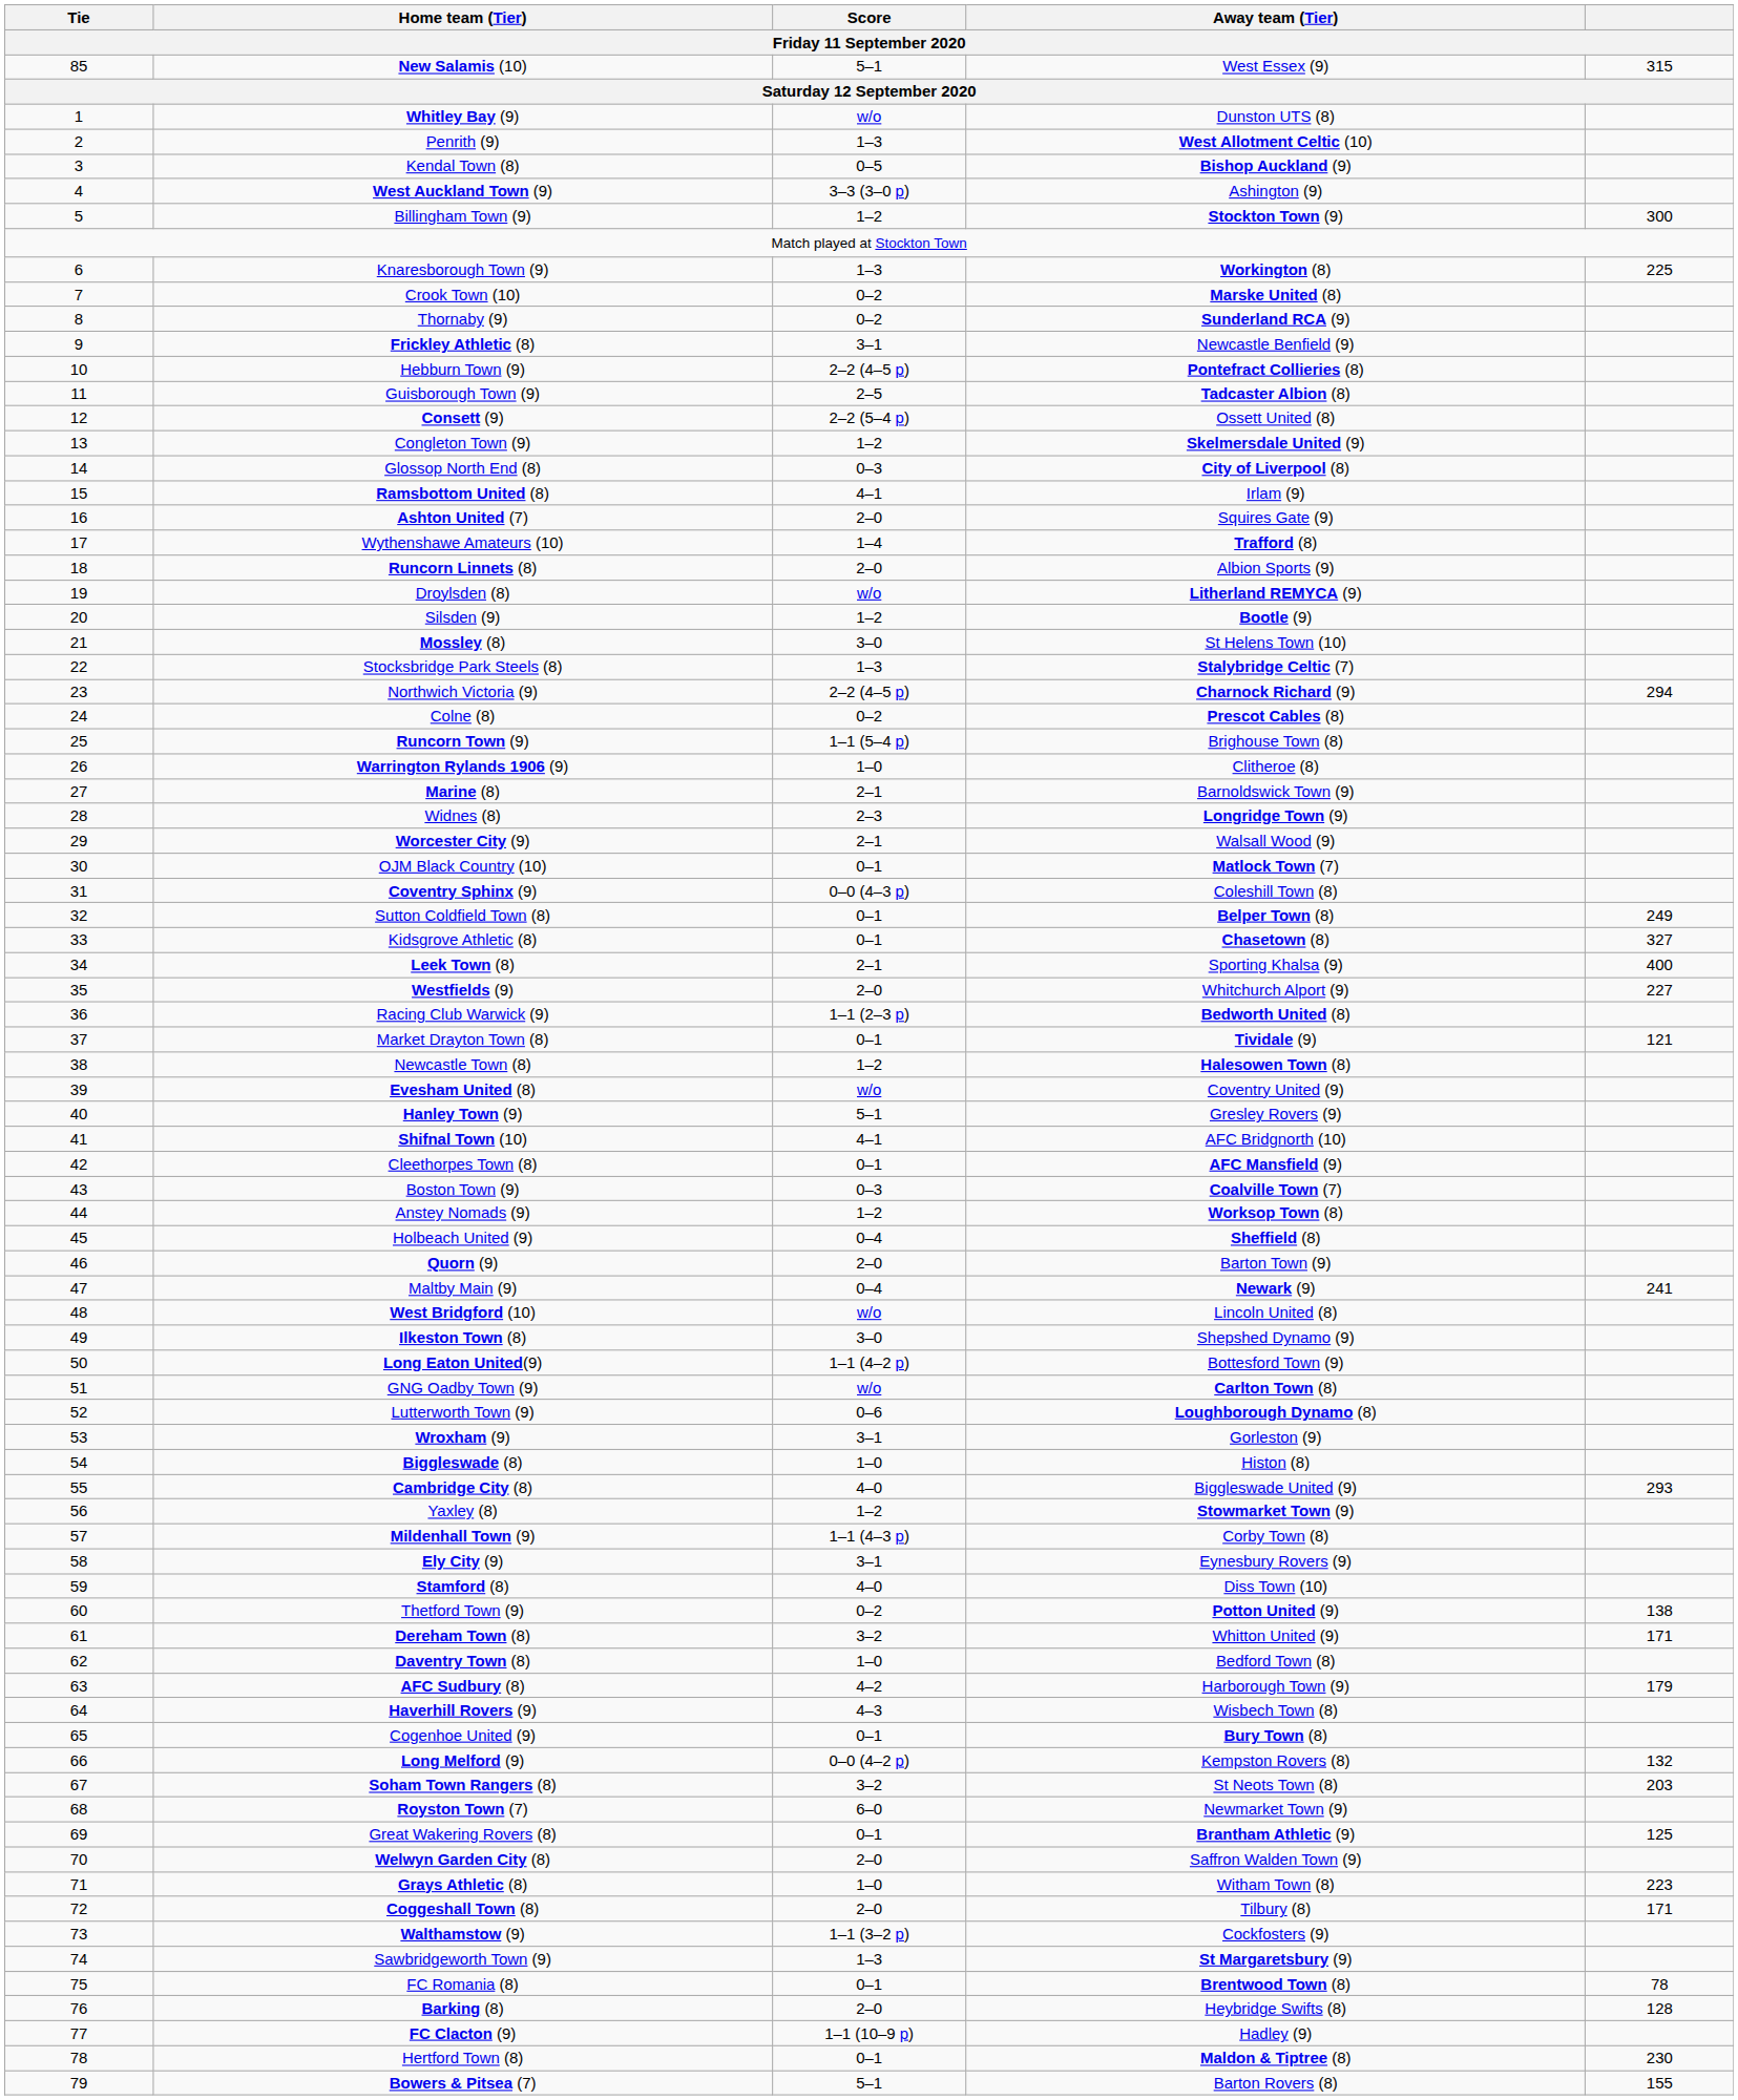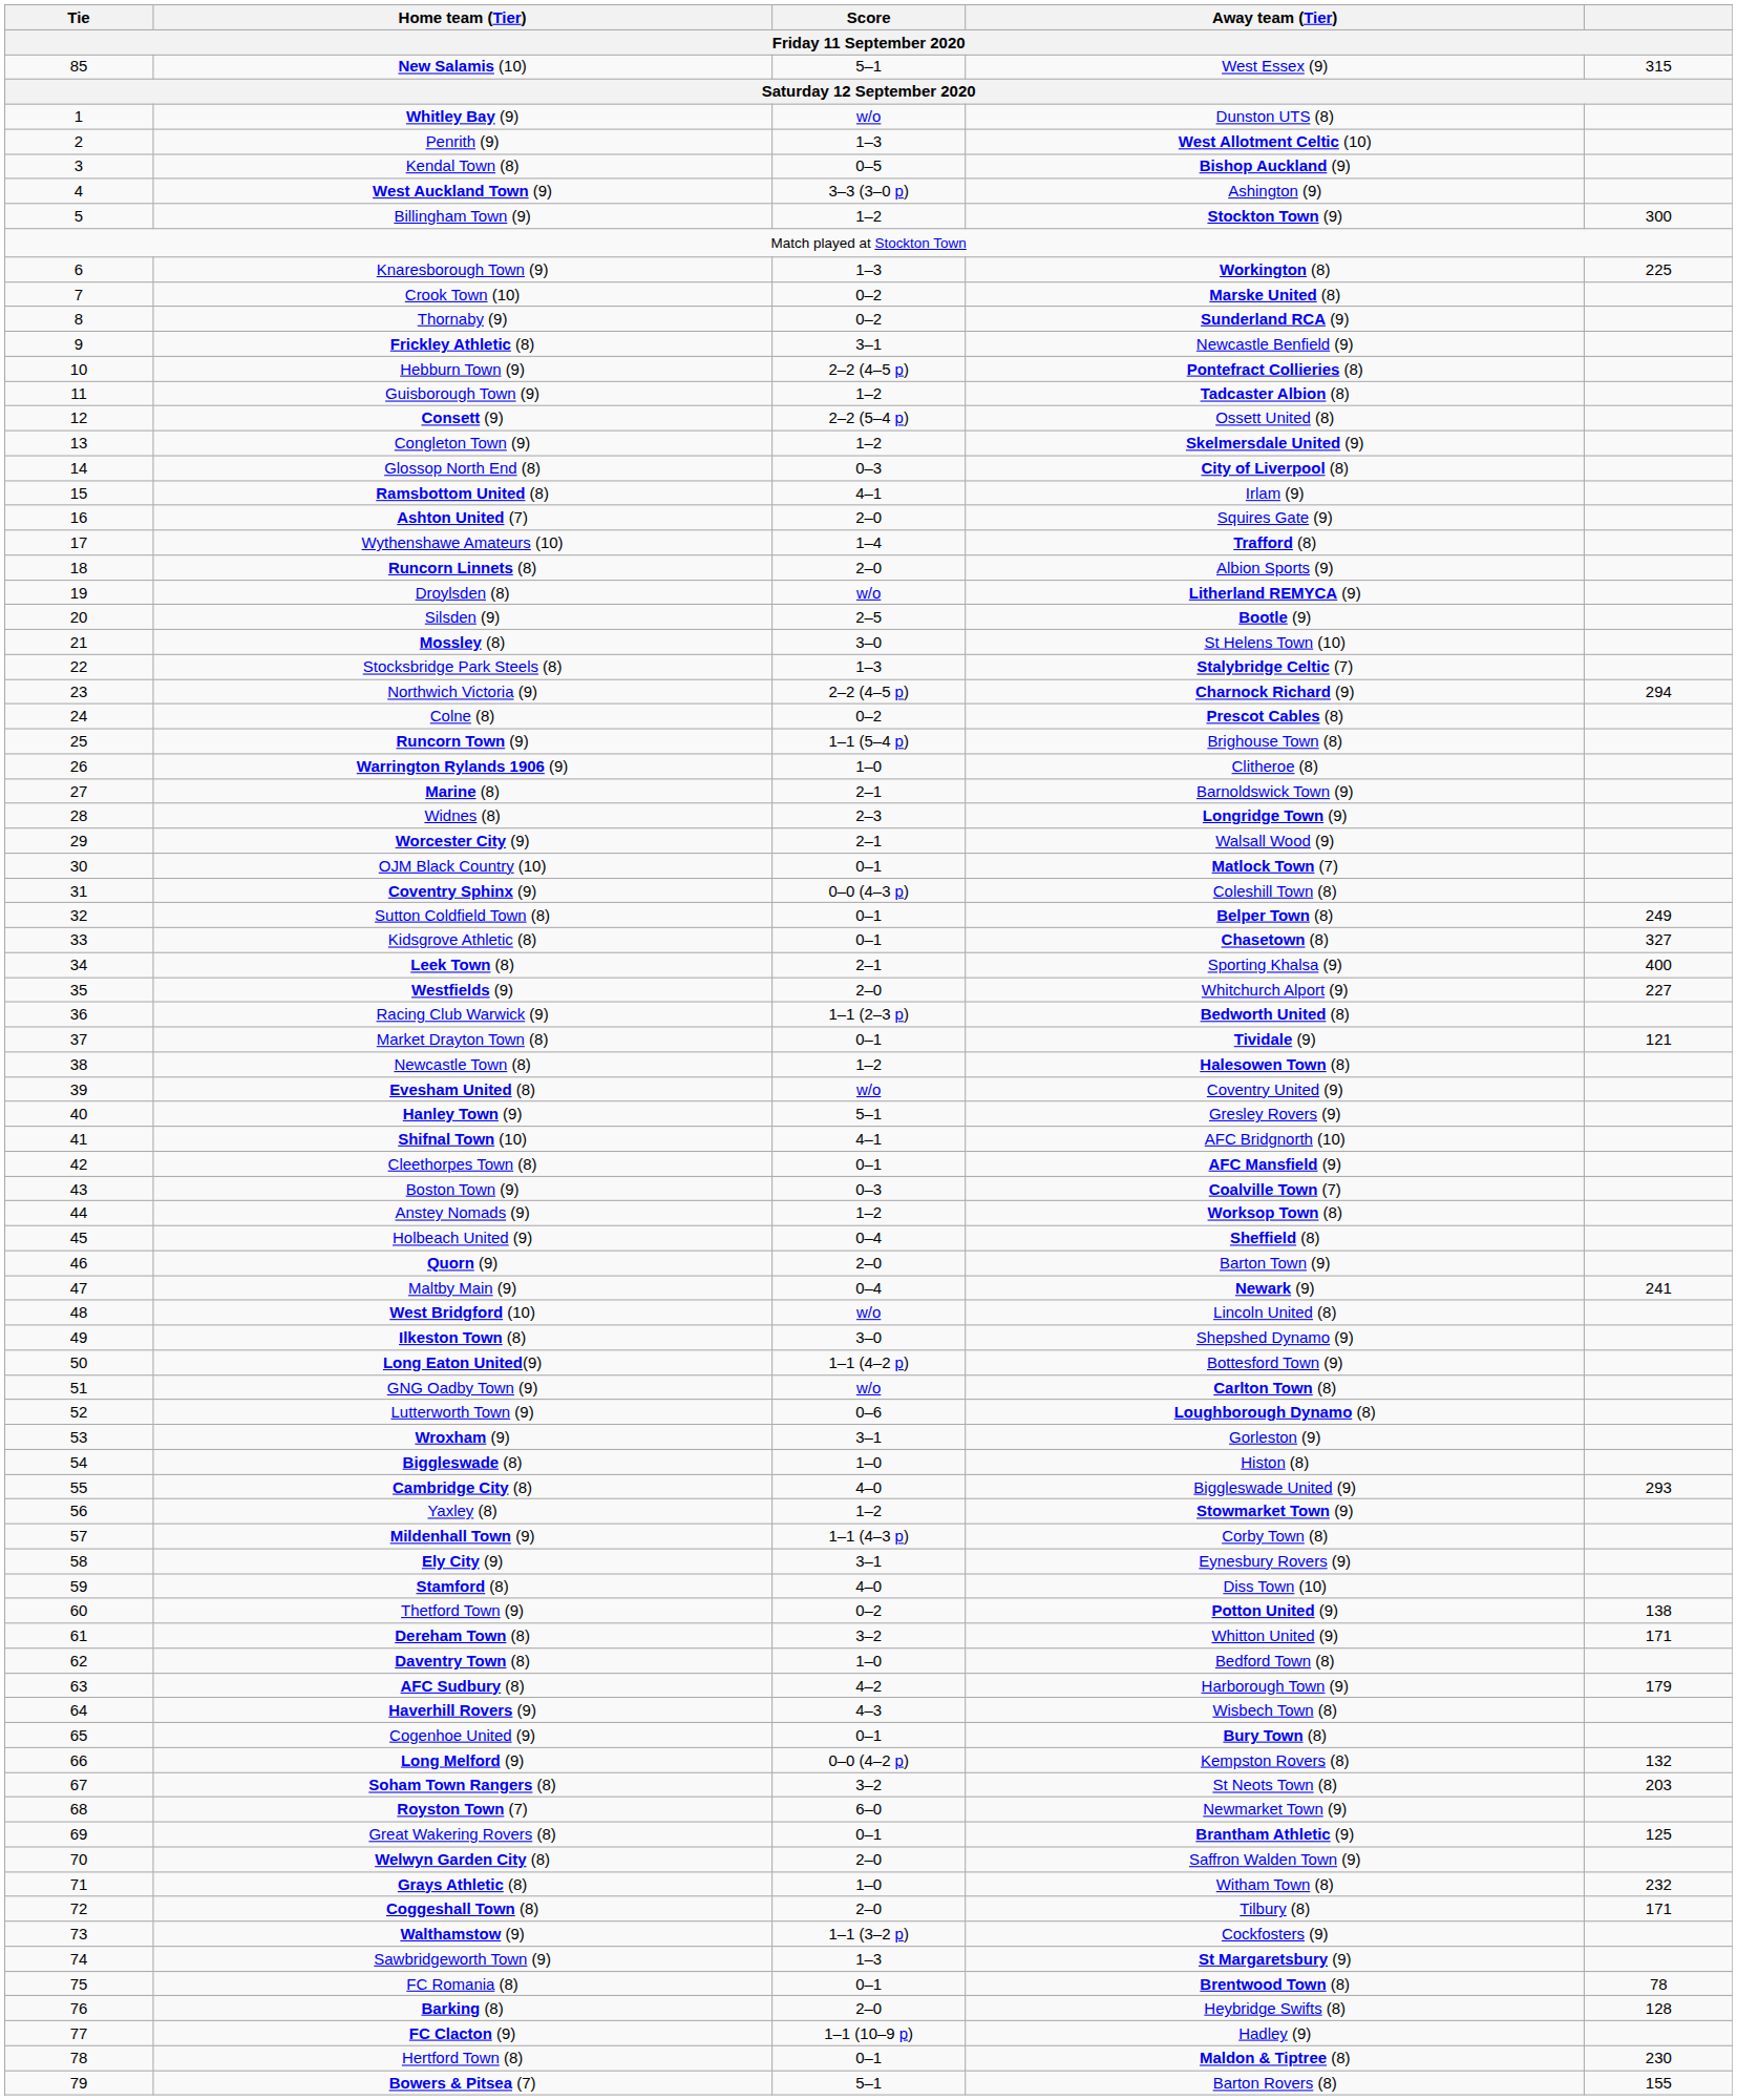Guisborough Town (9) | Score: 2–5 -> 1–2
Silsden (9) | Score: 1–2 -> 2–5
Grays Athletic (8) | column 5: 223 -> 232
